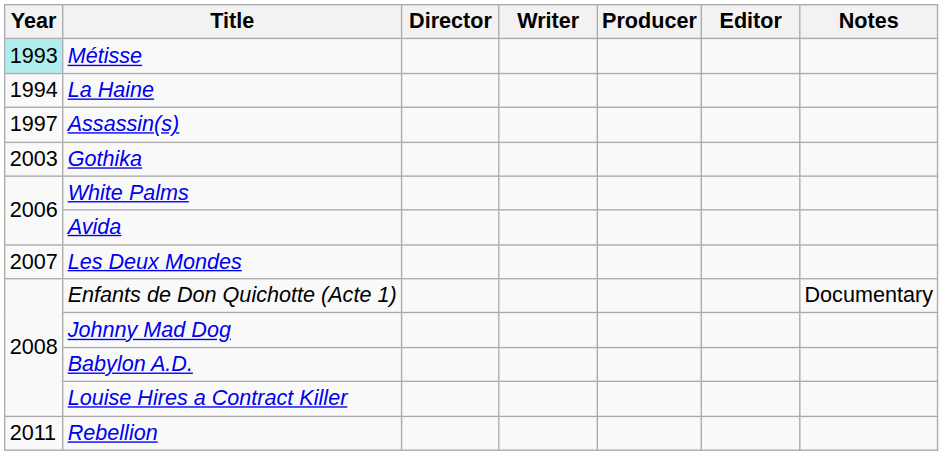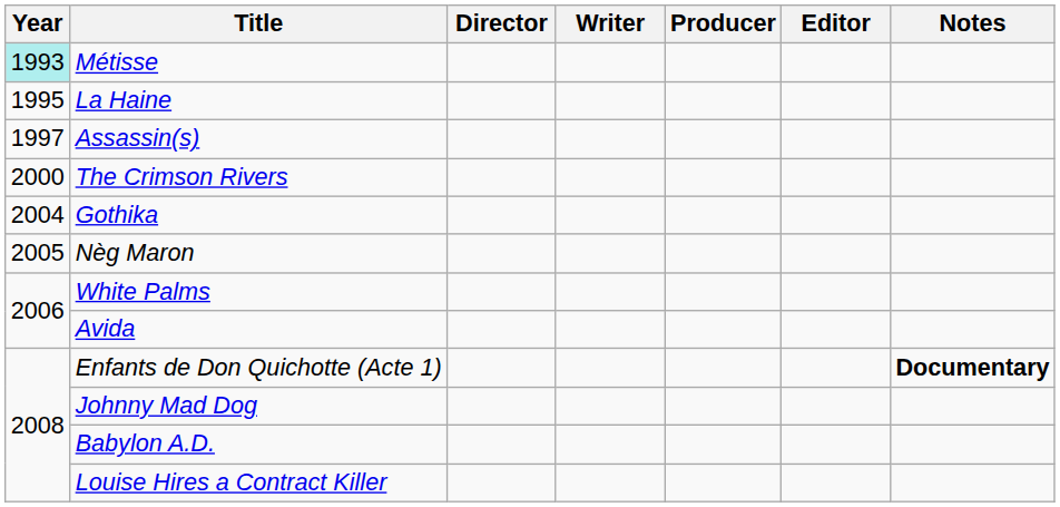La Haine | Year: 1994 -> 1995
+ row: 2000 | The Crimson Rivers
Gothika | Year: 2003 -> 2004
+ row: 2005 | Nèg Maron
- row: 2007 | Les Deux Mondes
Enfants de Don Quichotte (Acte 1) | Notes: normal -> bold
- row: 2011 | Rebellion
